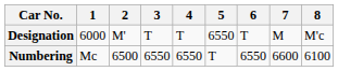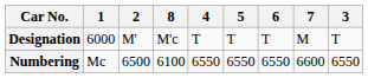columns swapped: 3 <-> 8
Designation | 5: 6550 -> T
Numbering | 5: T -> 6550
